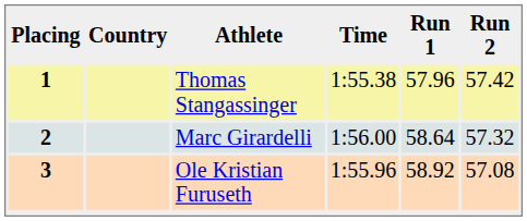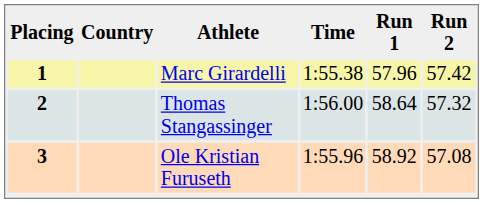1 | Athlete: Thomas Stangassinger -> Marc Girardelli
2 | Athlete: Marc Girardelli -> Thomas Stangassinger
